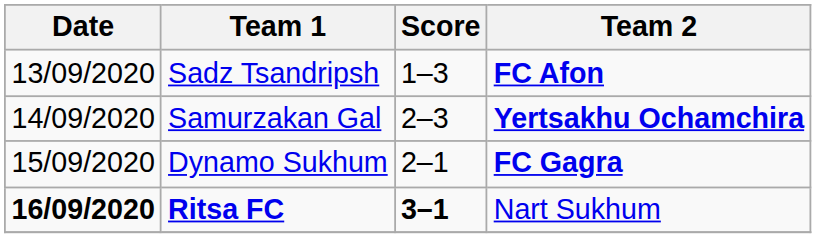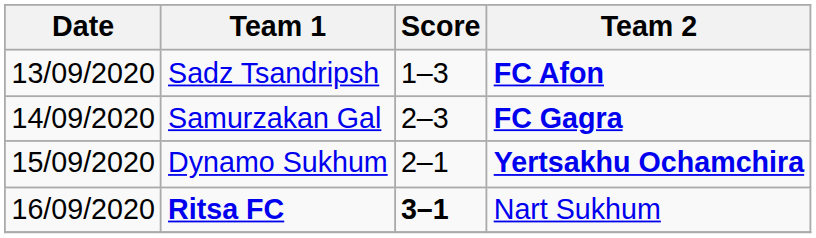Samurzakan Gal | Team 2: Yertsakhu Ochamchira -> FC Gagra
Dynamo Sukhum | Team 2: FC Gagra -> Yertsakhu Ochamchira
Ritsa FC | Date: bold -> normal
